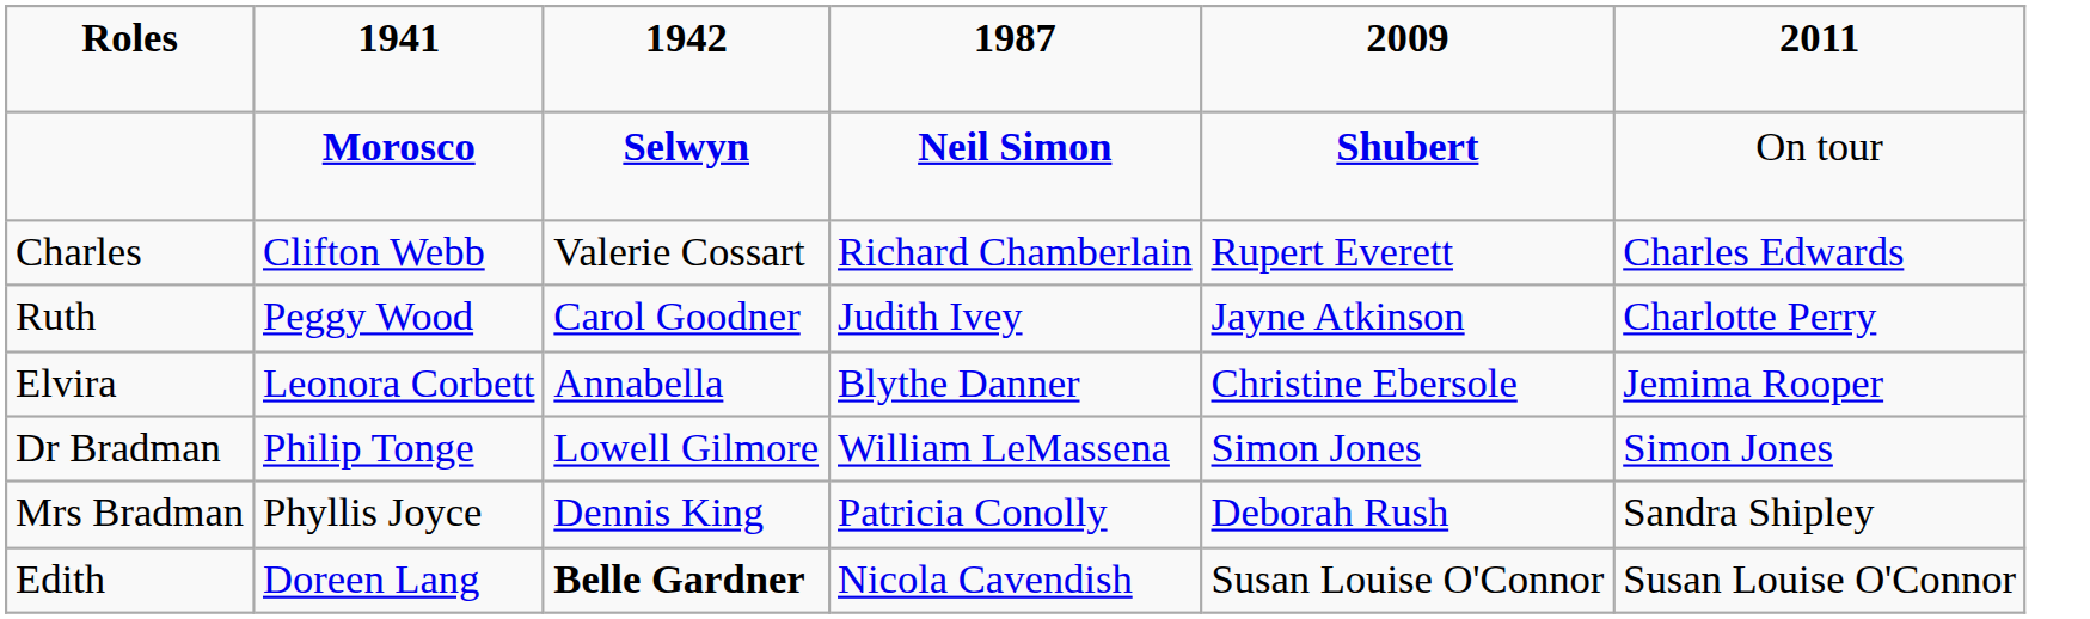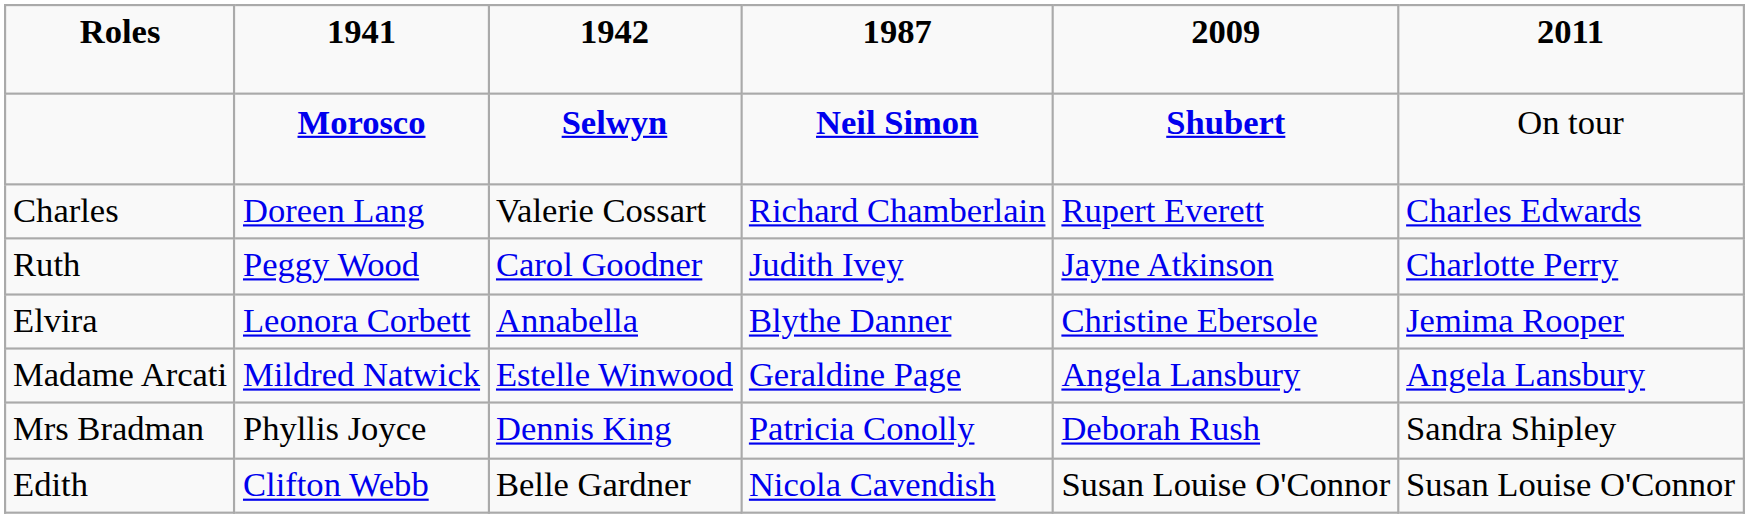Charles | column 2: Clifton Webb -> Doreen Lang
+ row: Madame Arcati | Mildred Natwick | Estelle Winwood | Geraldine Page | Angela Lansbury | Angela Lansbury
- row: Dr Bradman | Philip Tonge | Lowell Gilmore | William LeMassena | Simon Jones | Simon Jones
Edith | column 2: Doreen Lang -> Clifton Webb
Edith | column 3: bold -> normal
